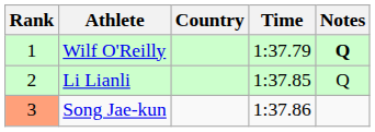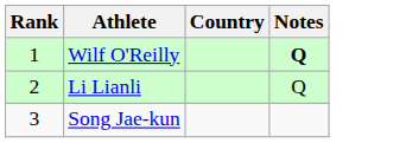- column: Time | 1:37.79 | 1:37.85 | 1:37.86
Song Jae-kun | Rank: lightsalmon background -> no background
